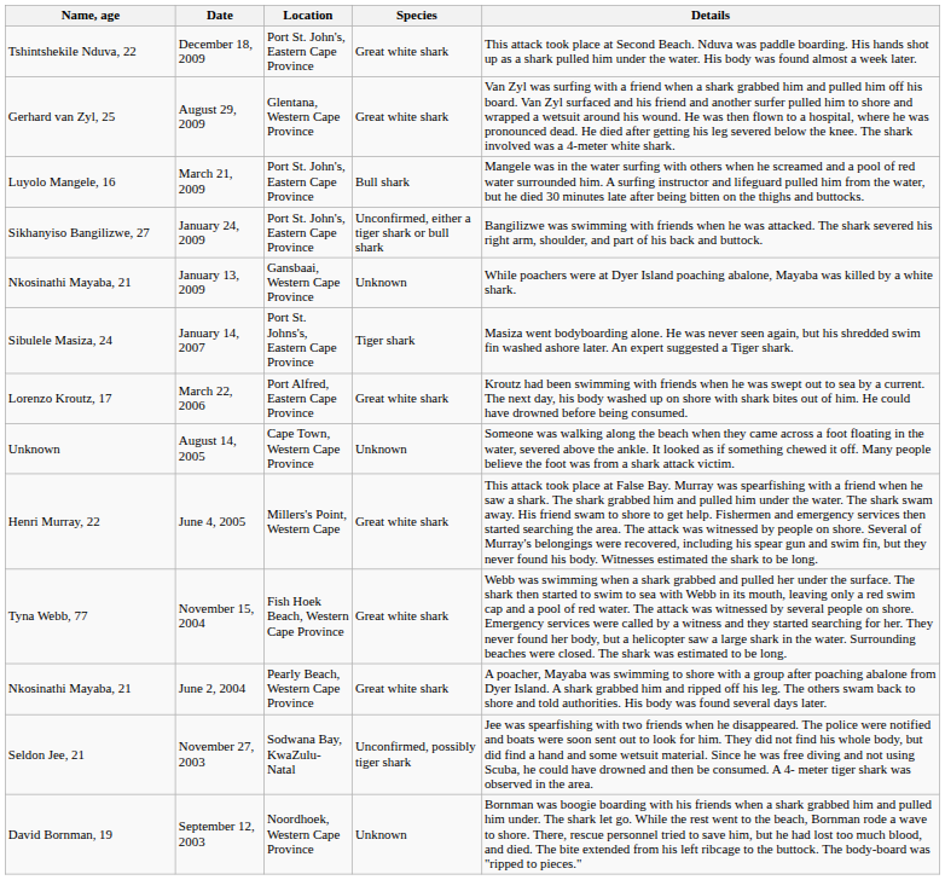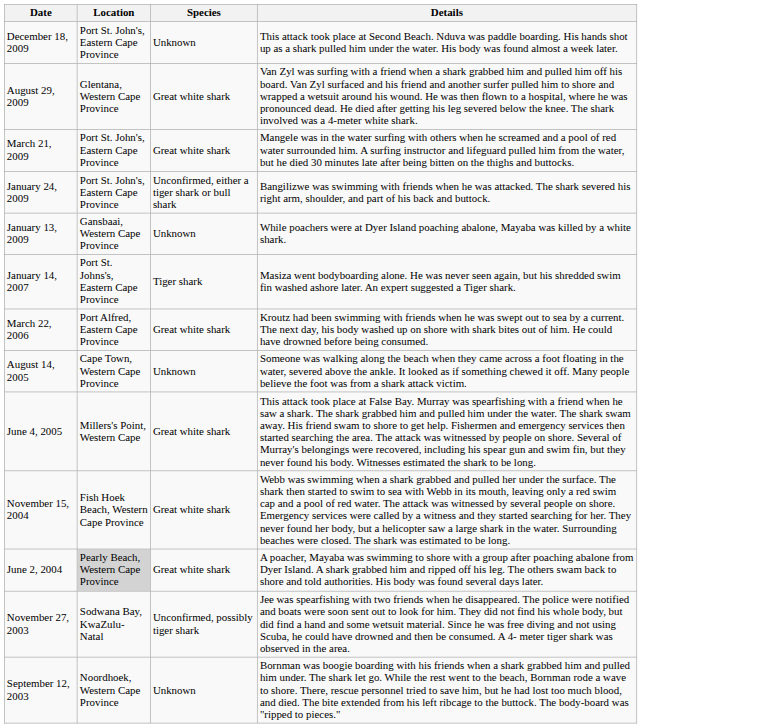- column: Name, age | Tshintshekile Nduva, 22 | Gerhard van Zyl, 25 | Luyolo Mangele, 16 | Sikhanyiso Bangilizwe, 27 | Nkosinathi Mayaba, 21 | Sibulele Masiza, 24 | Lorenzo Kroutz, 17 | Unknown | Henri Murray, 22 | Tyna Webb, 77 | Nkosinathi Mayaba, 21 | Seldon Jee, 21 | David Bornman, 19
December 18, 2009 | Species: Great white shark -> Unknown
March 21, 2009 | Species: Bull shark -> Great white shark
June 2, 2004 | Location: no background -> lightgrey background
